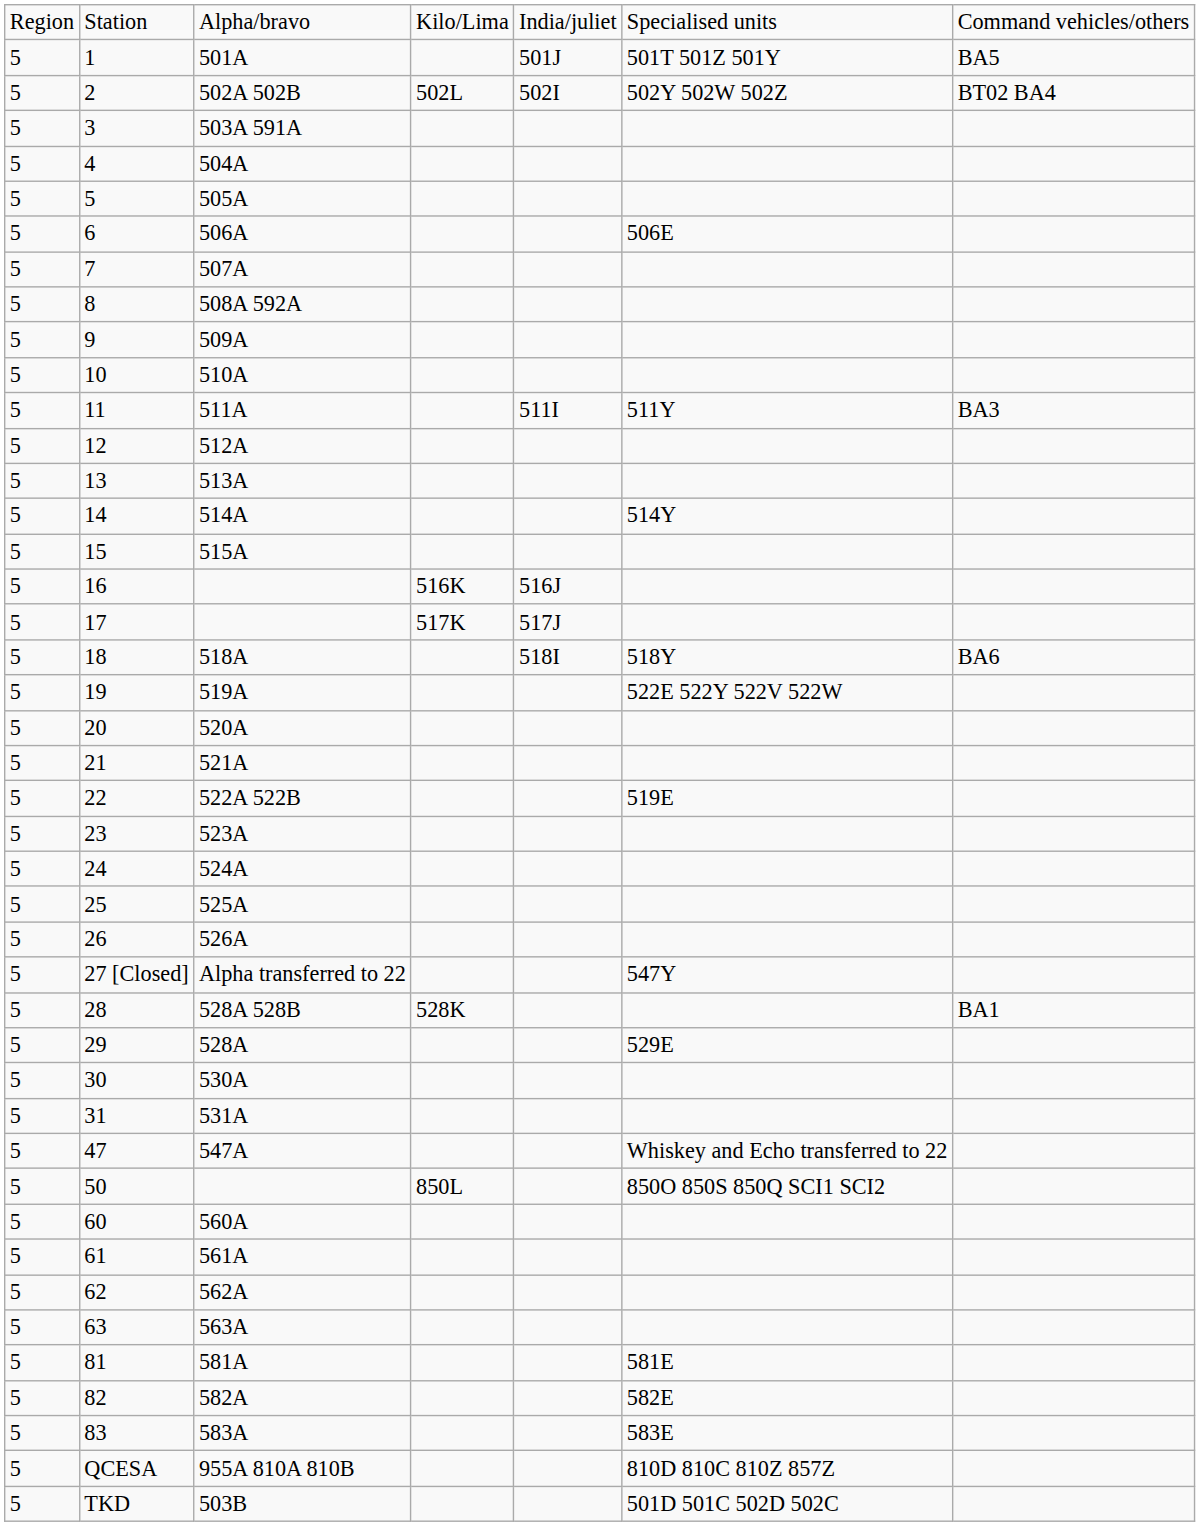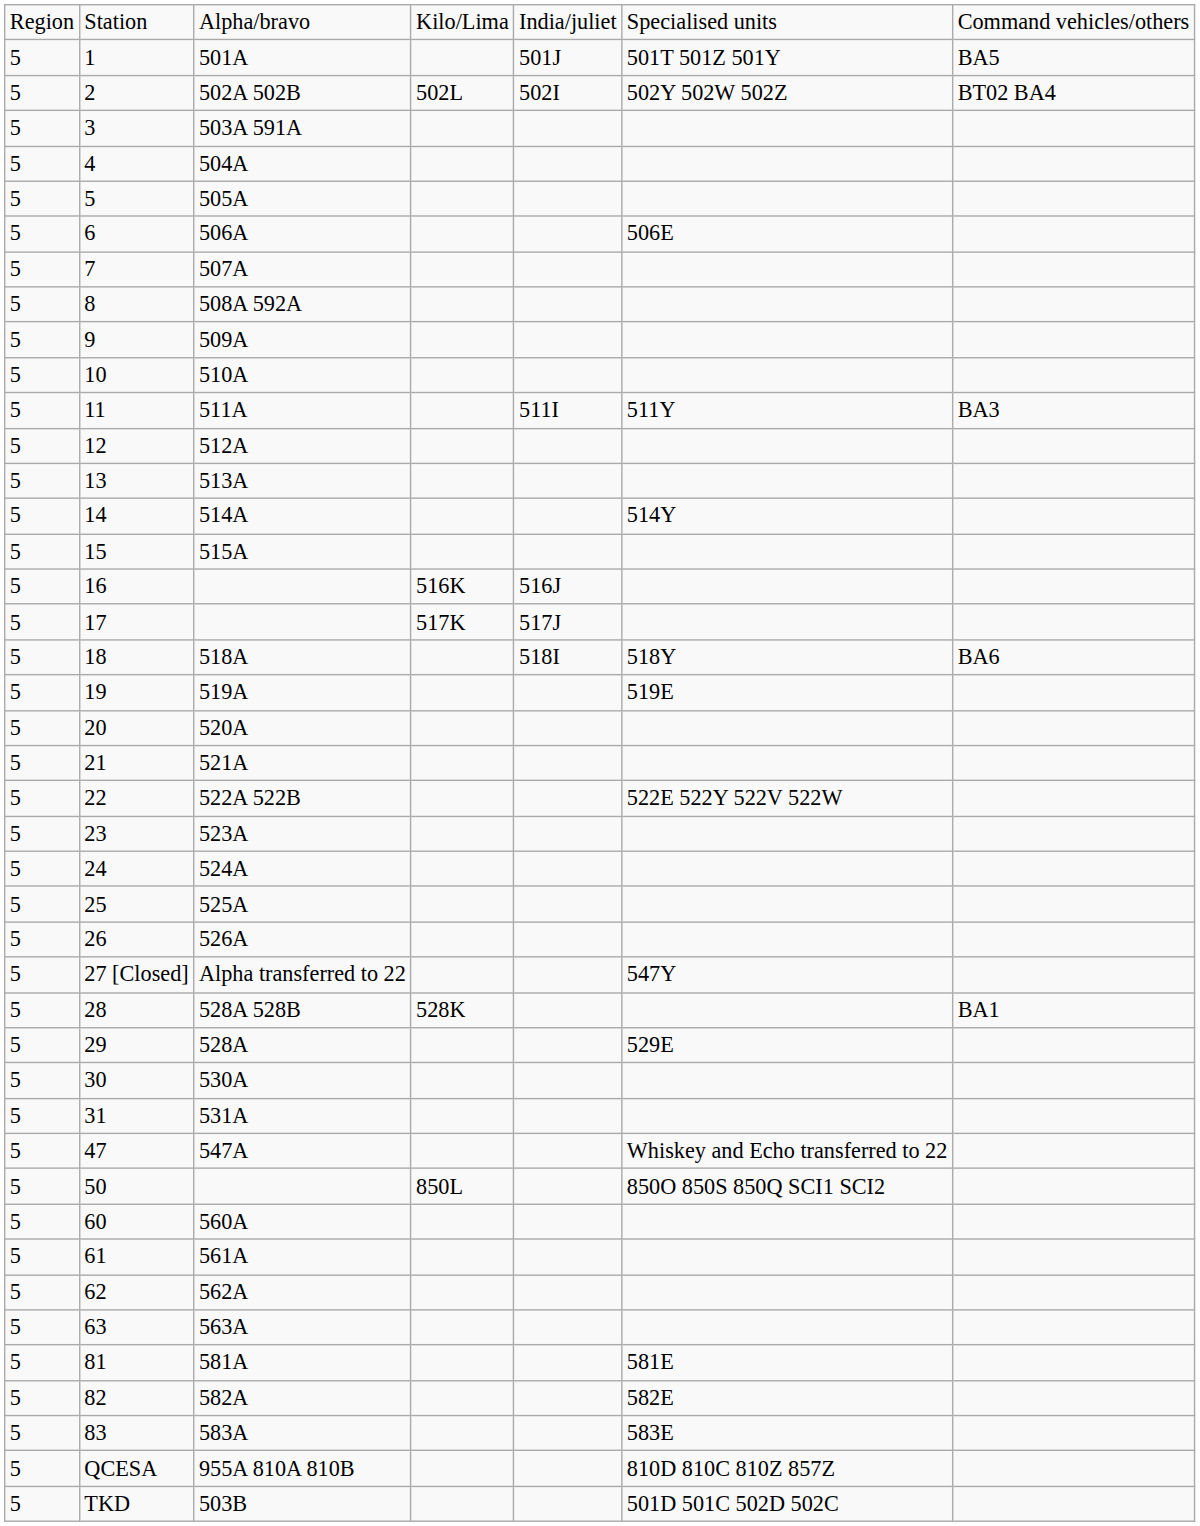19 | column 6: 522E 522Y 522V 522W -> 519E
22 | column 6: 519E -> 522E 522Y 522V 522W
